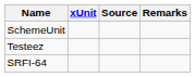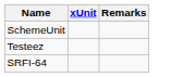- column: Source
